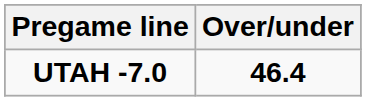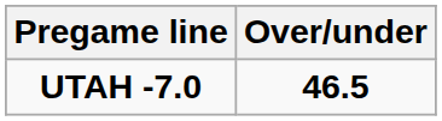UTAH -7.0 | Over/under: 46.4 -> 46.5
